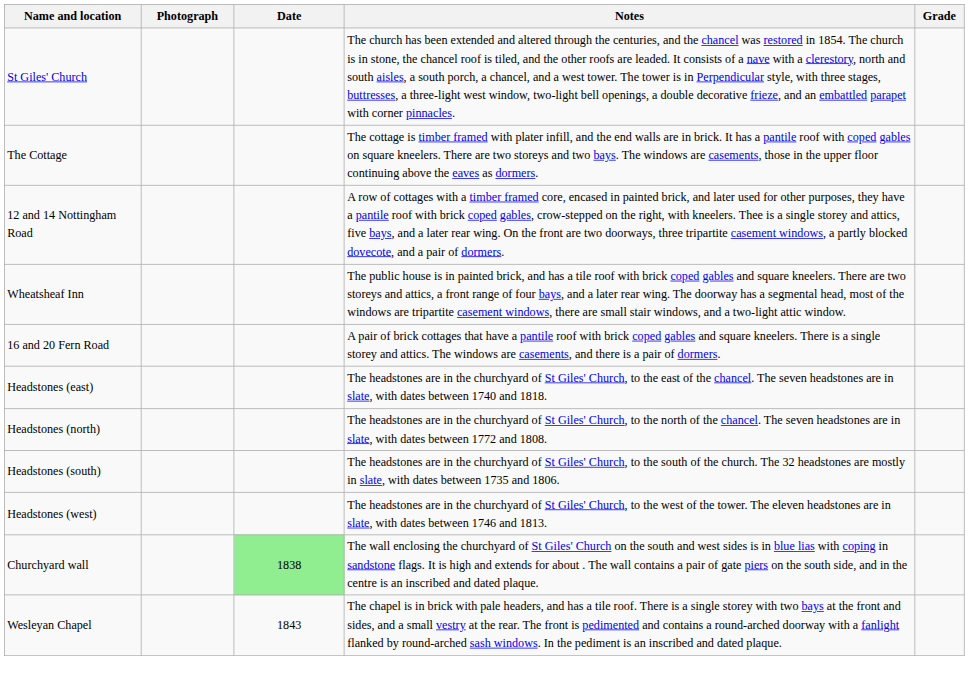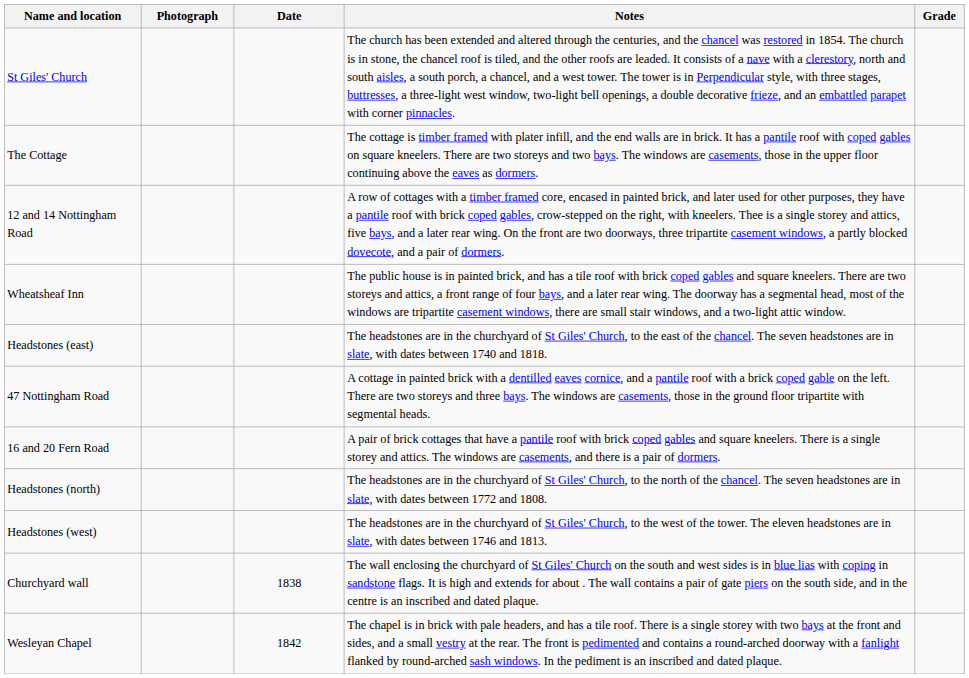rows swapped: 16 and 20 Fern Road <-> Headstones (east)
+ row: 47 Nottingham Road | A cottage in painted brick with a dentilled eaves cornice, and a pantile roof with a brick coped gable on the left. There are two storeys and three bays. The windows are casements, those in the ground floor tripartite with segmental heads.
- row: Headstones (south) | The headstones are in the churchyard of St Giles' Church, to the south of the church. The 32 headstones are mostly in slate, with dates between 1735 and 1806.
Churchyard wall | Date: lightgreen background -> no background
Wesleyan Chapel | Date: 1843 -> 1842
